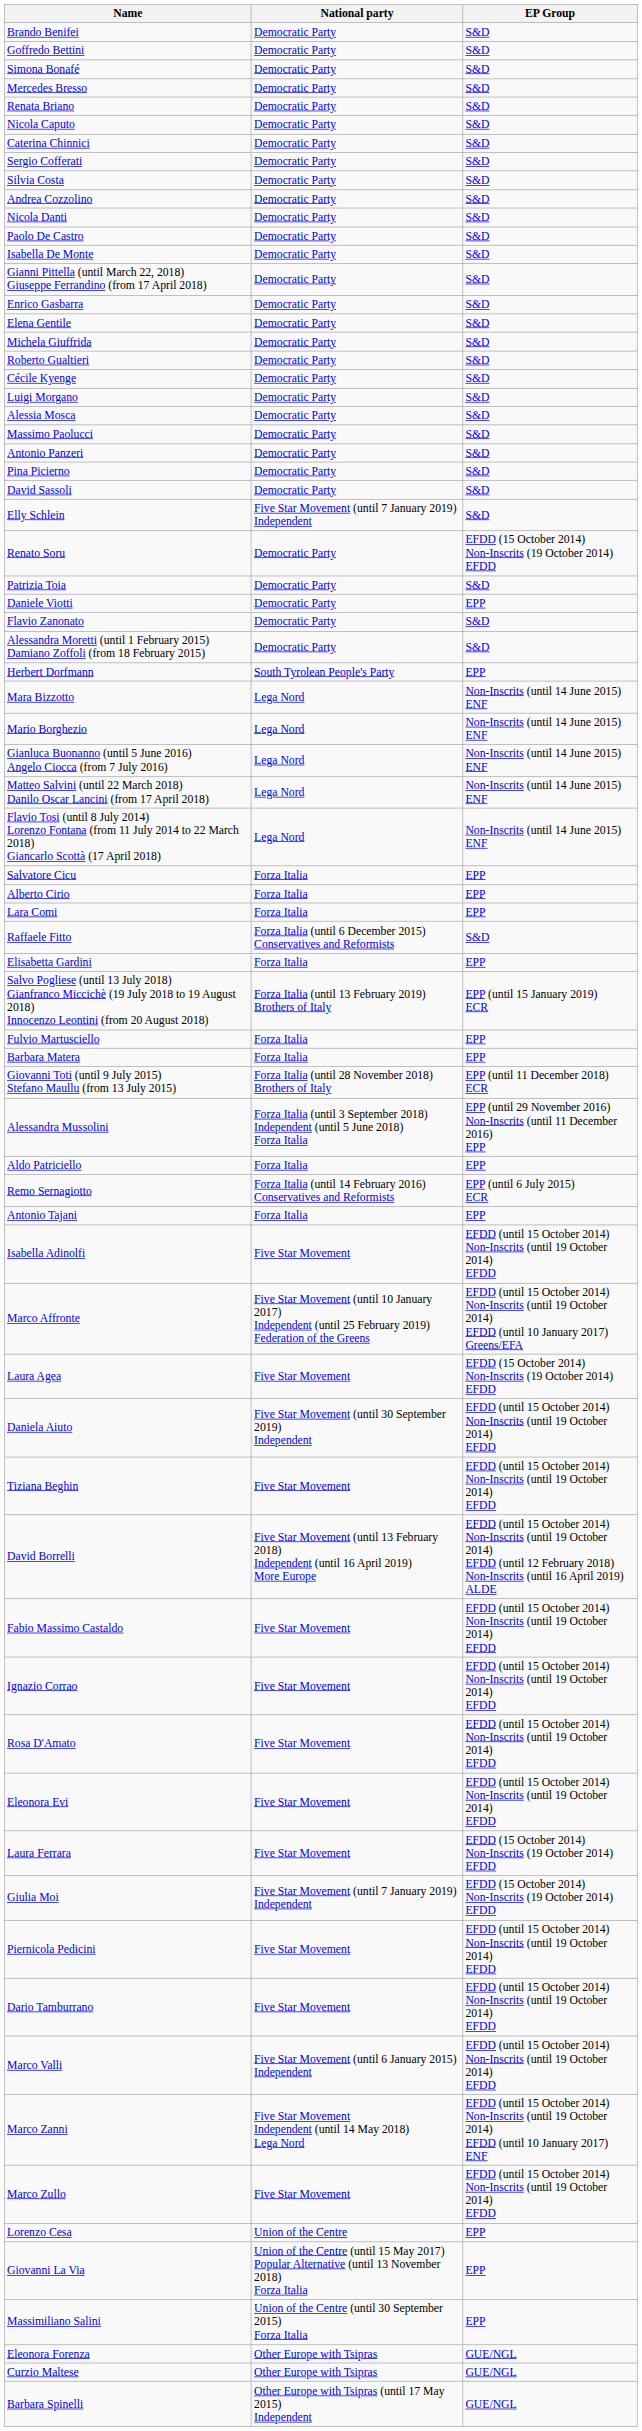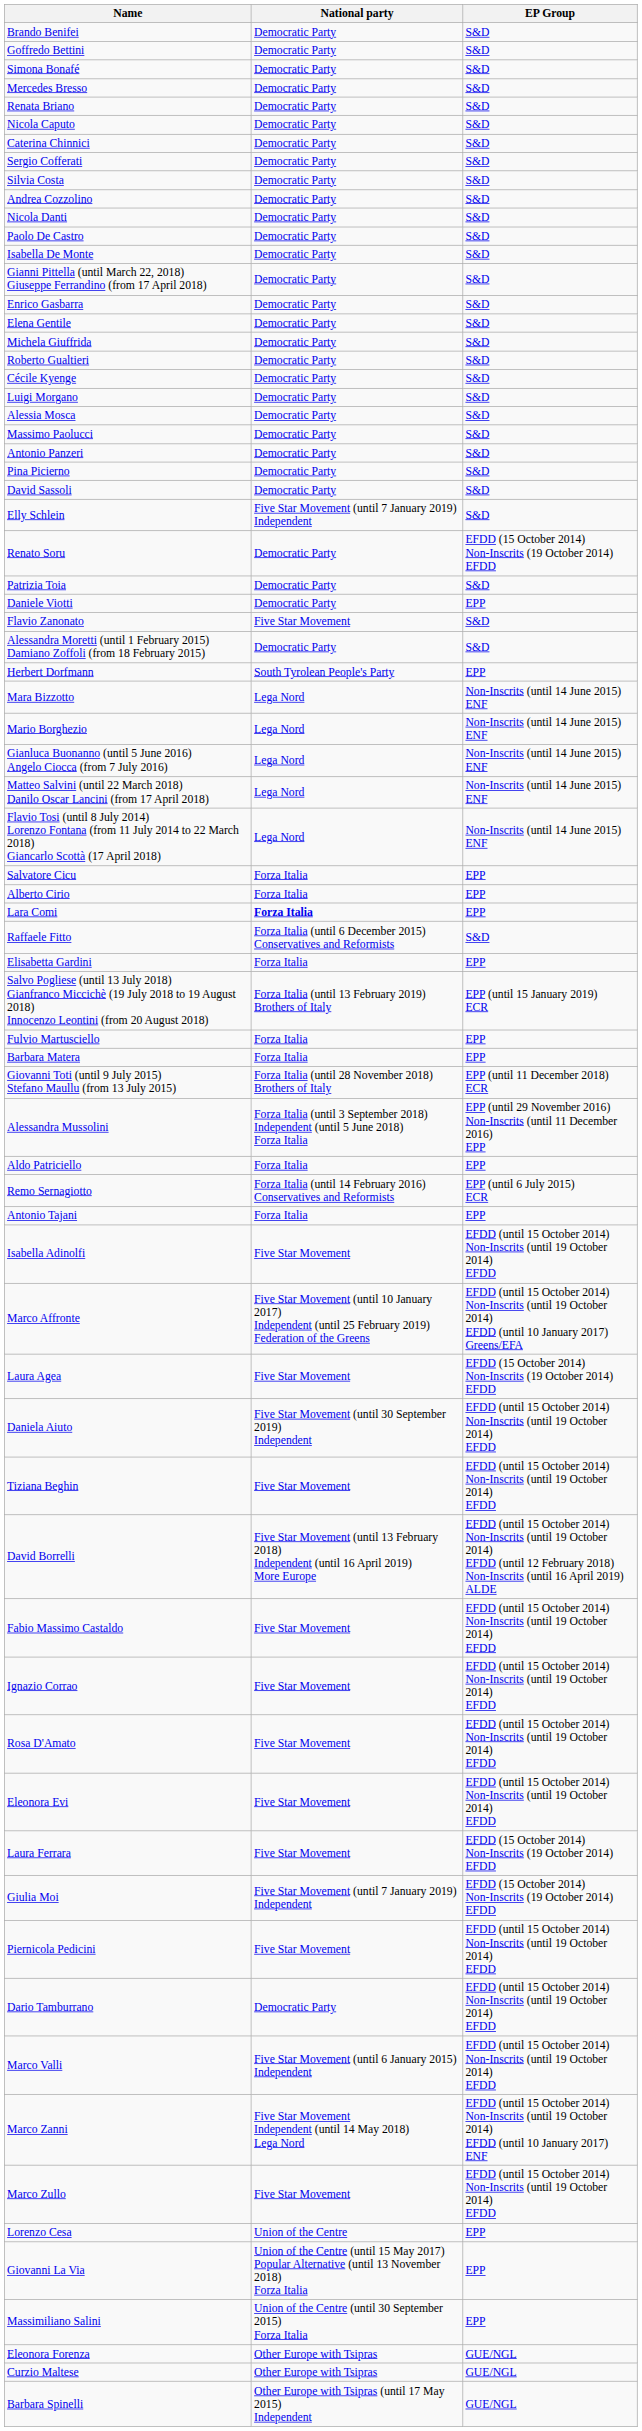Flavio Zanonato | National party: Democratic Party -> Five Star Movement
Lara Comi | National party: normal -> bold
Dario Tamburrano | National party: Five Star Movement -> Democratic Party
